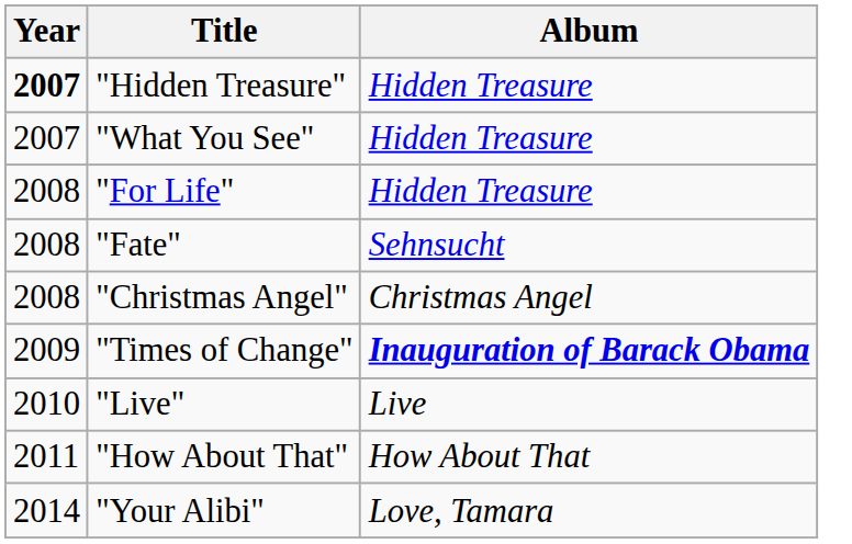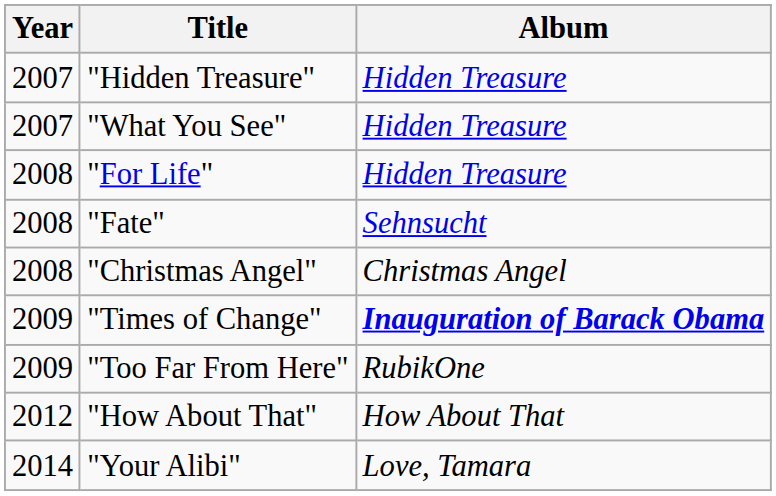"Hidden Treasure" | Year: bold -> normal
+ row: 2009 | "Too Far From Here" | RubikOne
- row: 2010 | "Live" | Live
"How About That" | Year: 2011 -> 2012
